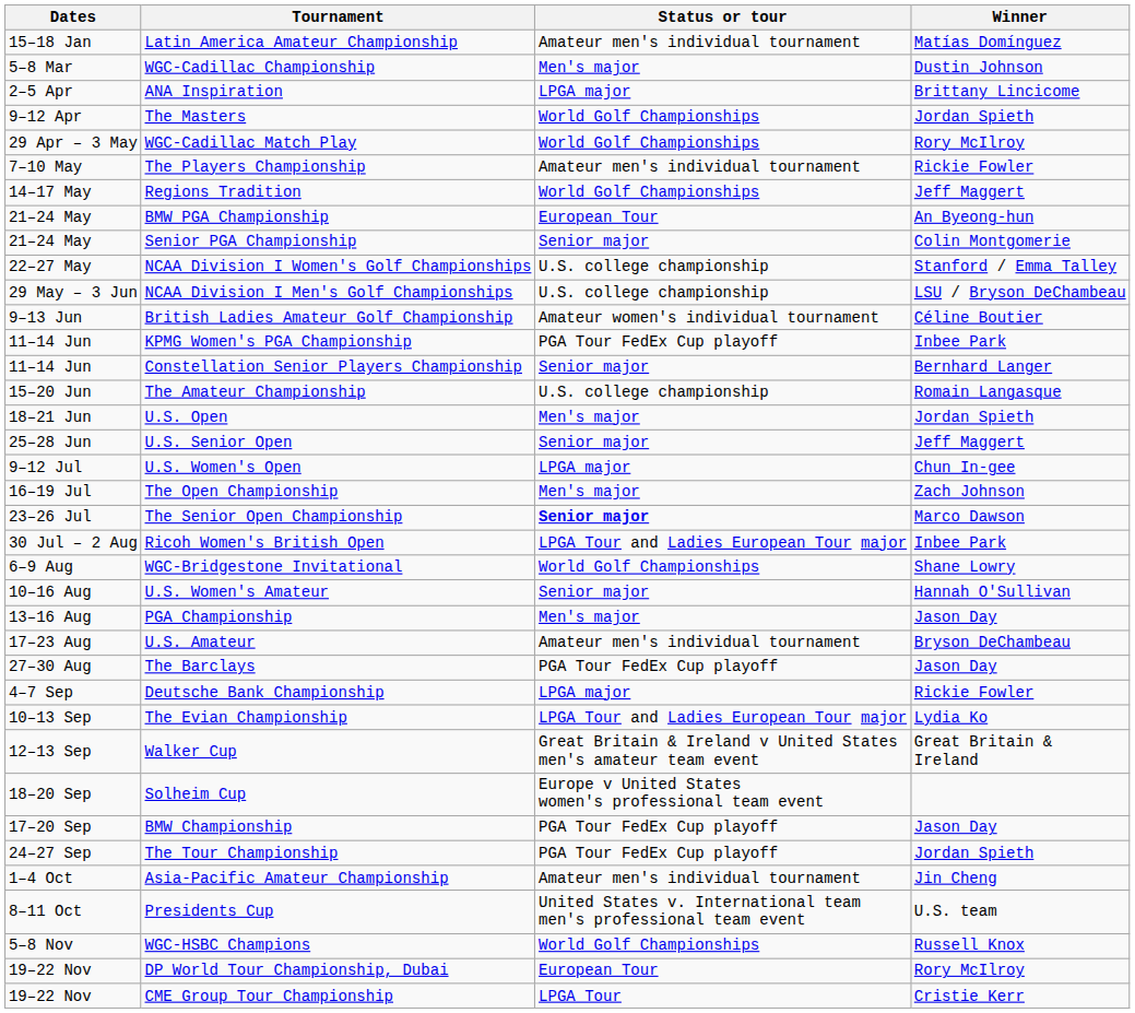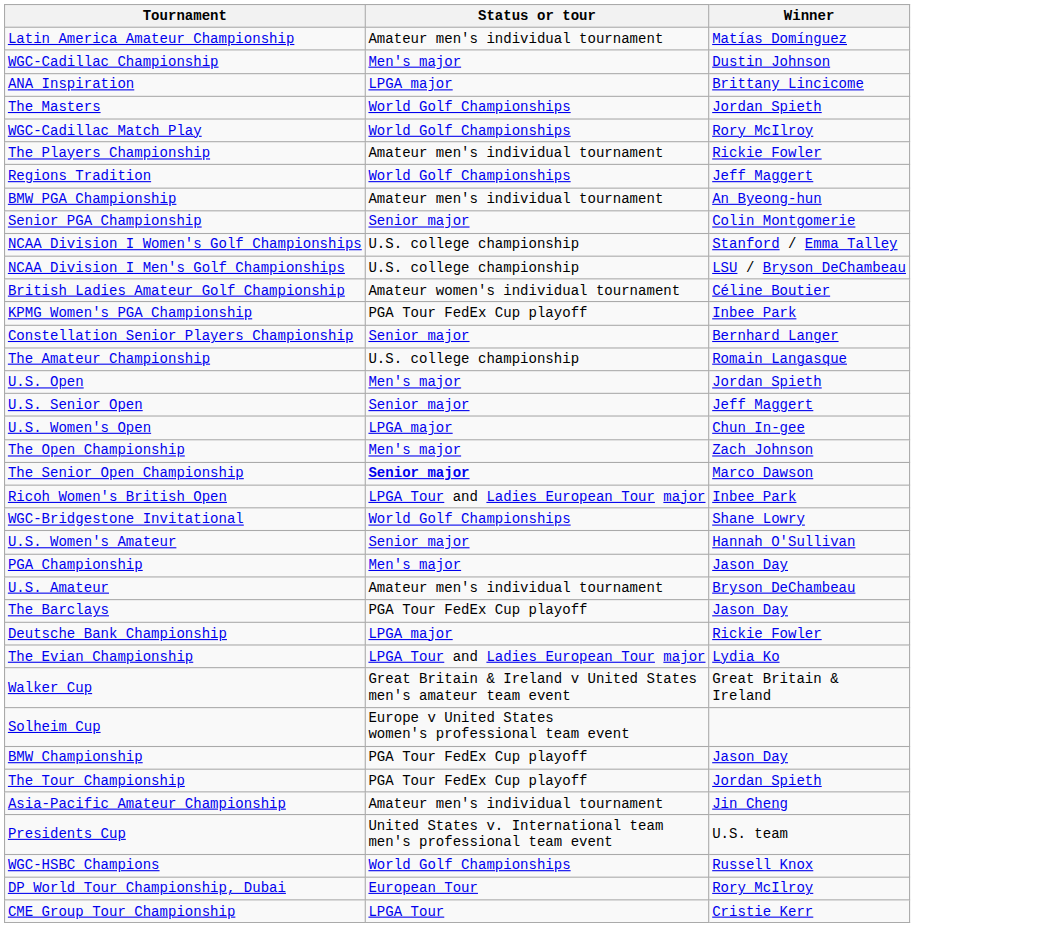- column: Dates | 15–18 Jan | 5–8 Mar | 2–5 Apr | 9–12 Apr | 29 Apr – 3 May | 7–10 May | 14–17 May | 21–24 May | 21–24 May | 22–27 May | 29 May – 3 Jun | 9–13 Jun | 11–14 Jun | 11–14 Jun | 15–20 Jun | 18–21 Jun | 25–28 Jun | 9–12 Jul | 16–19 Jul | 23–26 Jul | 30 Jul – 2 Aug | 6–9 Aug | 10–16 Aug | 13–16 Aug | 17–23 Aug | 27–30 Aug | 4–7 Sep | 10–13 Sep | 12–13 Sep | 18–20 Sep | 17–20 Sep | 24–27 Sep | 1–4 Oct | 8–11 Oct | 5–8 Nov | 19–22 Nov | 19–22 Nov
BMW PGA Championship | Status or tour: European Tour -> Amateur men's individual tournament
